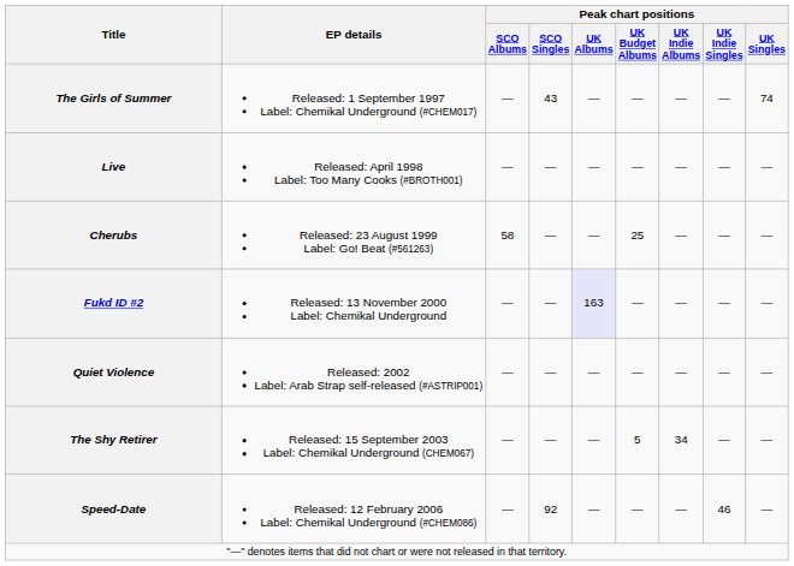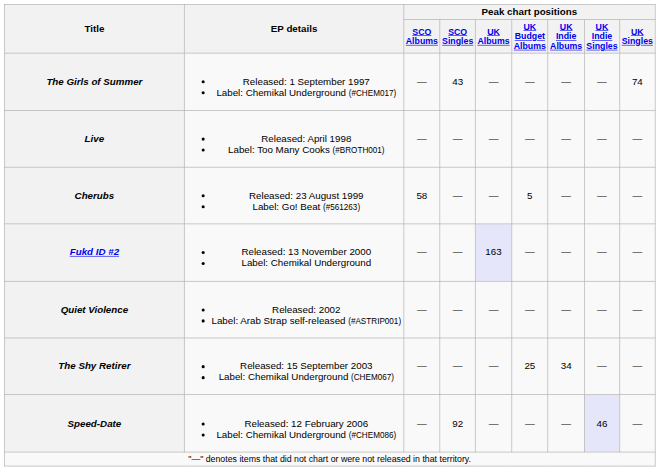Cherubs | Peak chart positions / UK Budget Albums: 25 -> 5
The Shy Retirer | Peak chart positions / UK Budget Albums: 5 -> 25
Speed-Date | Peak chart positions / UK Indie Singles: no background -> lavender background
